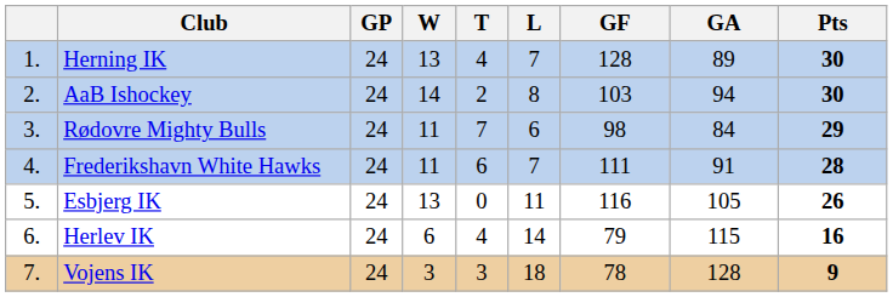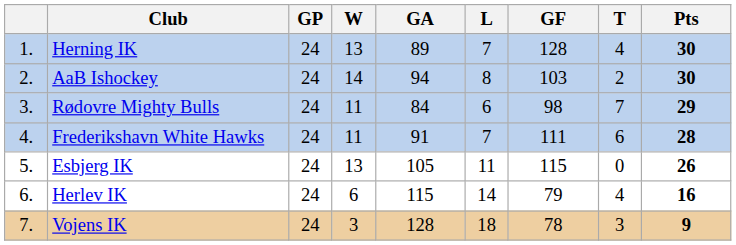columns swapped: T <-> GA
Esbjerg IK | GF: 116 -> 115
